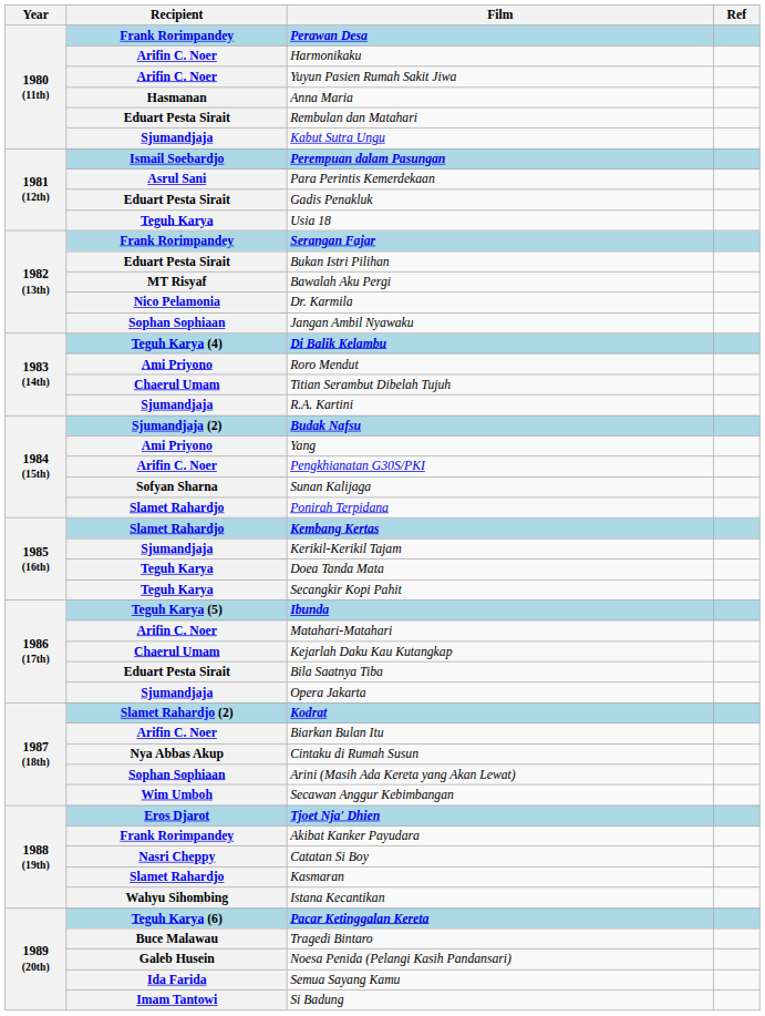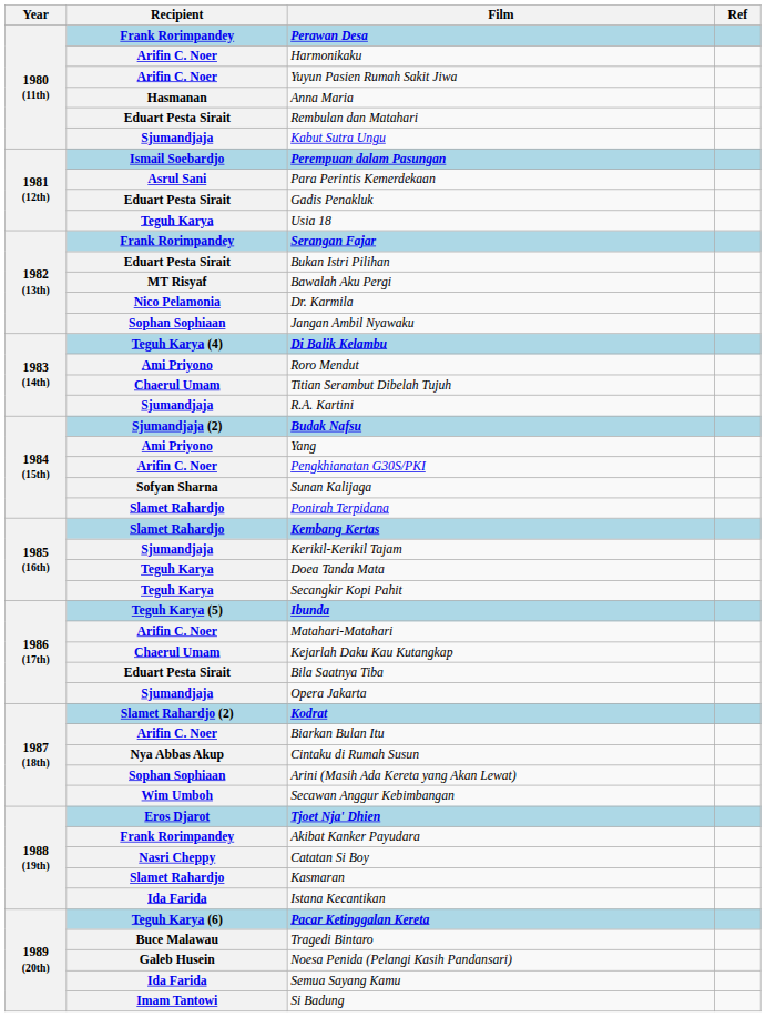Istana Kecantikan | Recipient: Wahyu Sihombing -> Ida Farida
